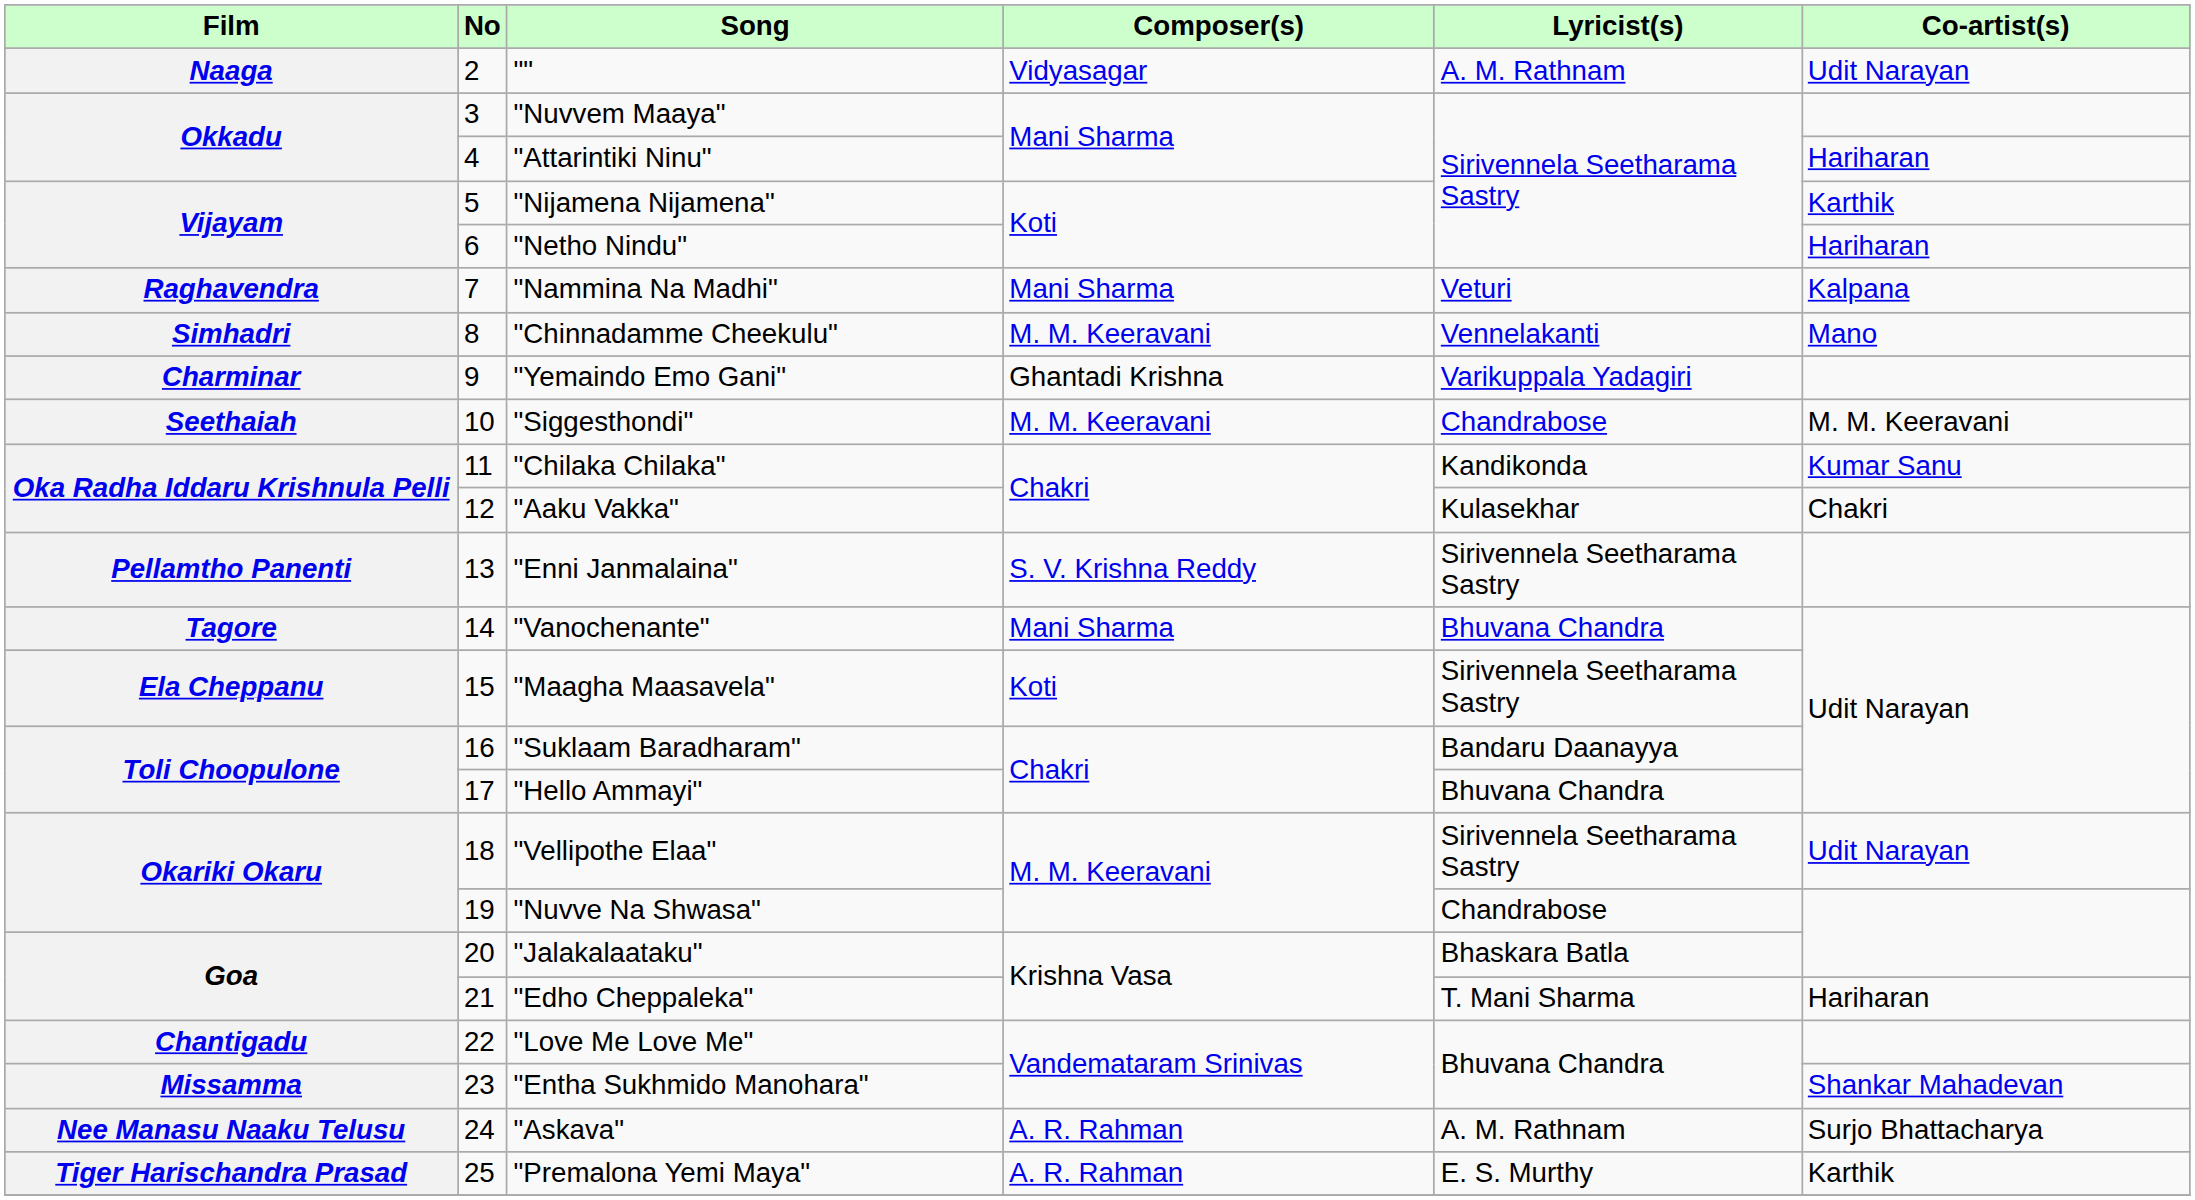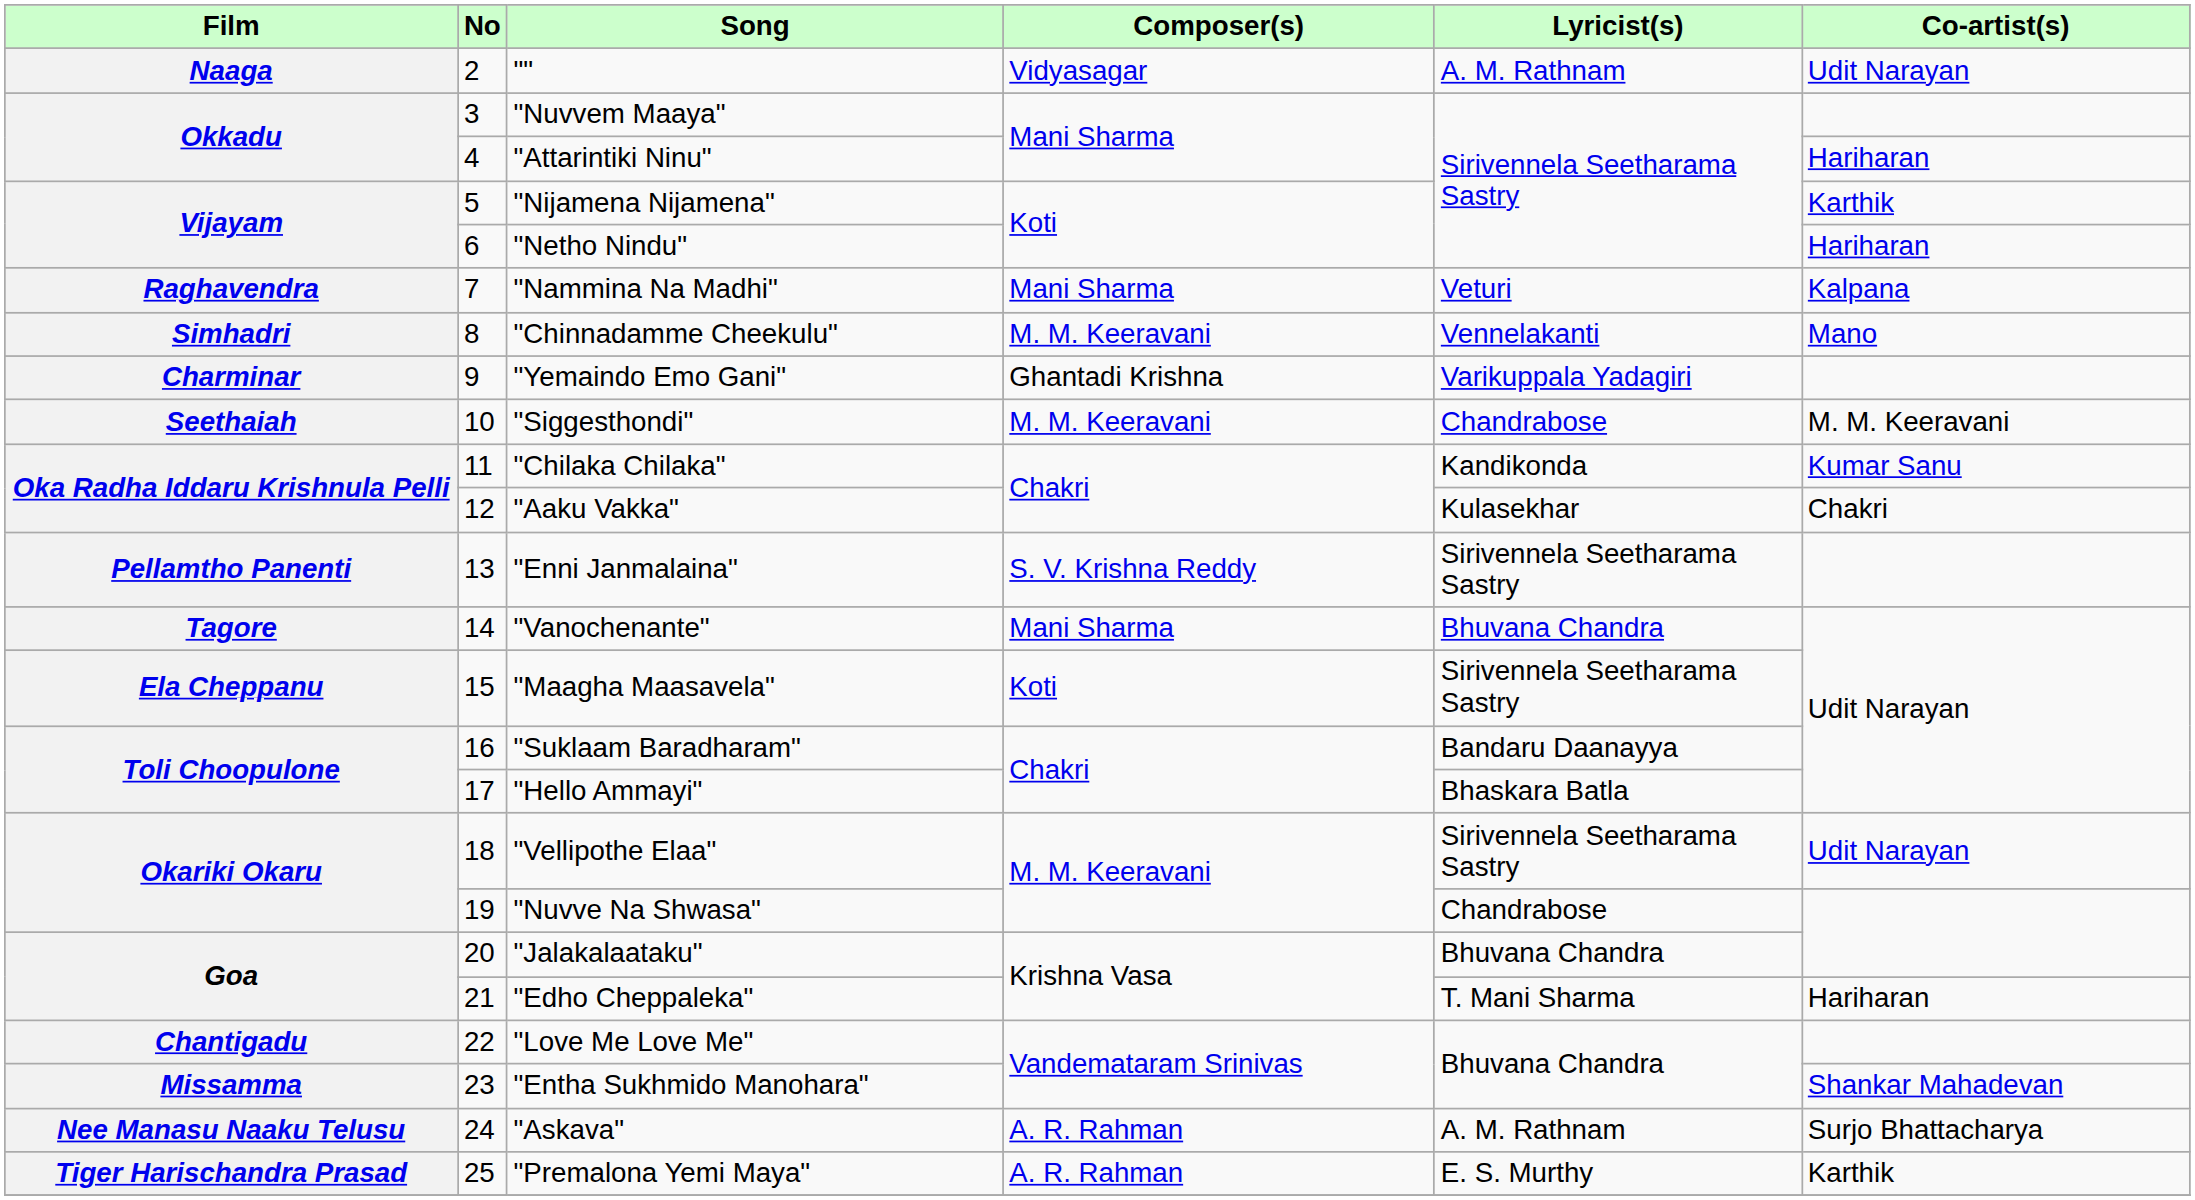"Hello Ammayi" | Lyricist(s): Bhuvana Chandra -> Bhaskara Batla
"Jalakalaataku" | Lyricist(s): Bhaskara Batla -> Bhuvana Chandra
